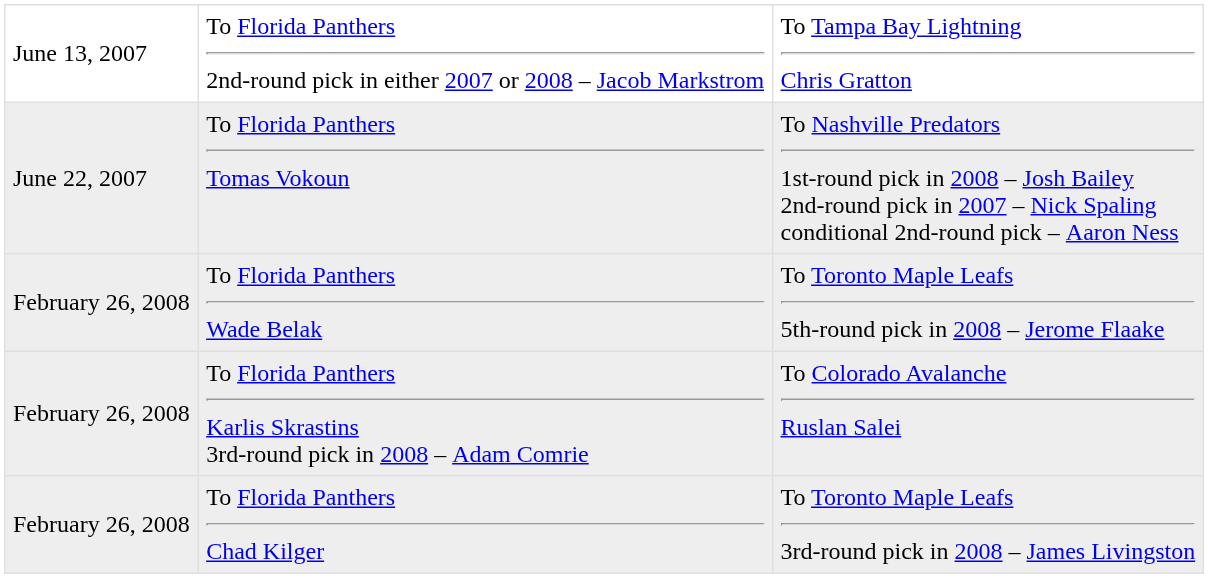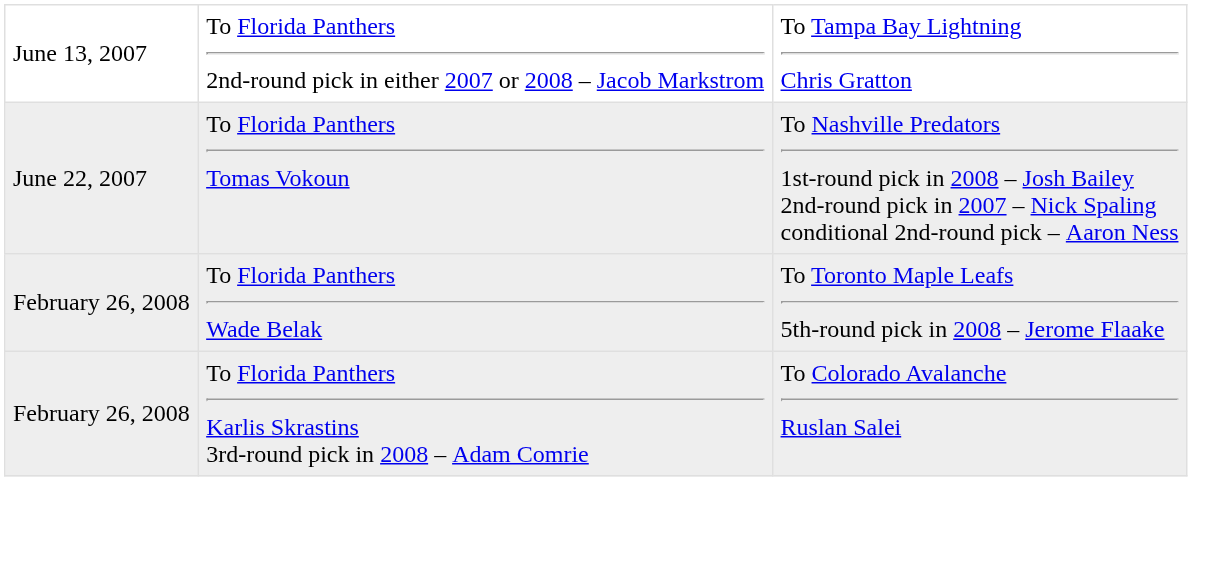- row: February 26, 2008 | To Florida Panthers Chad Kilger | To Toronto Maple Leafs 3rd-round pick in 2008 – James Livingston
